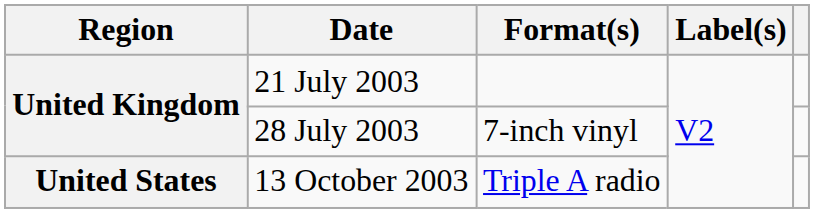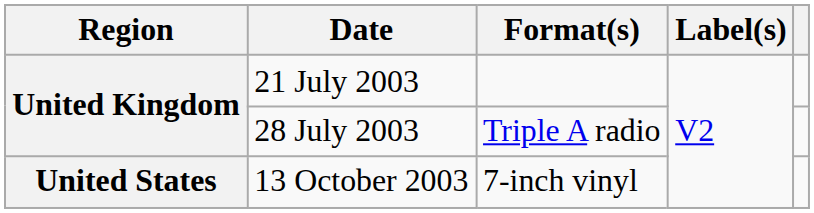28 July 2003 | Format(s): 7-inch vinyl -> Triple A radio
13 October 2003 | Format(s): Triple A radio -> 7-inch vinyl
